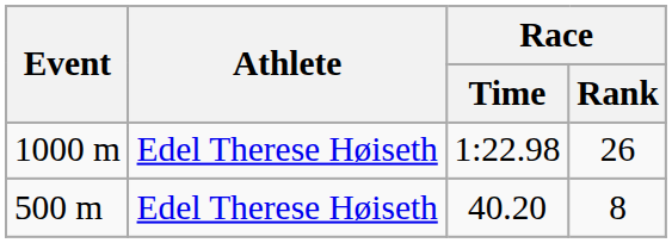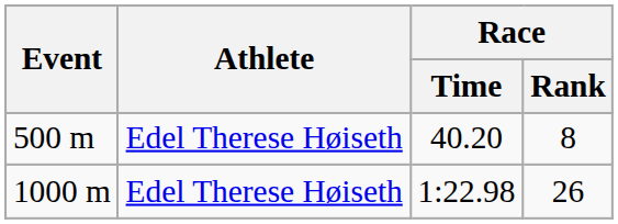rows swapped: 500 m <-> 1000 m
